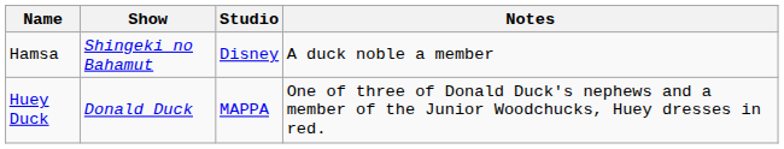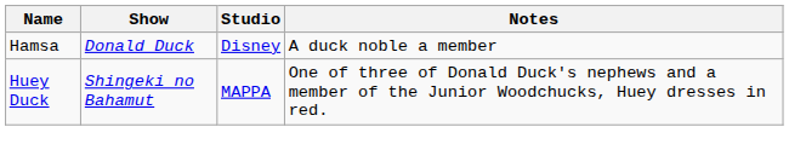Hamsa | Show: Shingeki no Bahamut -> Donald Duck
Huey Duck | Show: Donald Duck -> Shingeki no Bahamut
